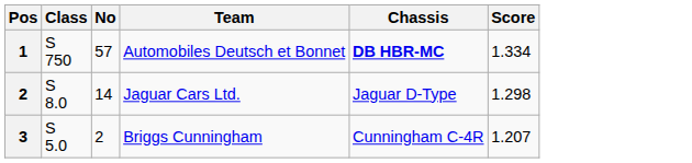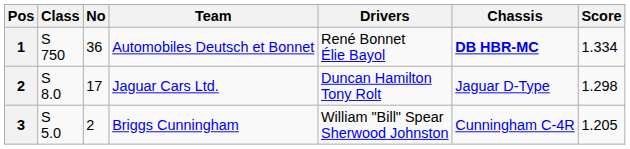+ column: Drivers | René Bonnet Élie Bayol | Duncan Hamilton Tony Rolt | William "Bill" Spear Sherwood Johnston
Automobiles Deutsch et Bonnet | No: 57 -> 36
Jaguar Cars Ltd. | No: 14 -> 17
Briggs Cunningham | Score: 1.207 -> 1.205
